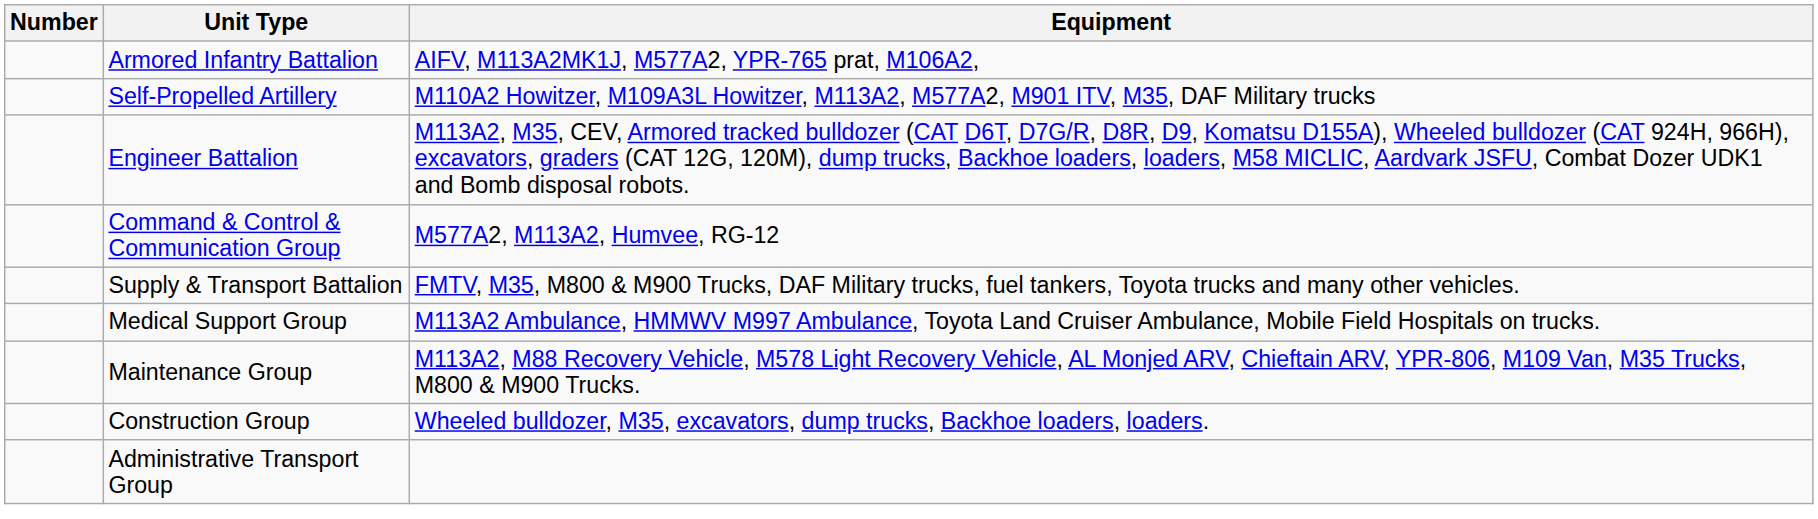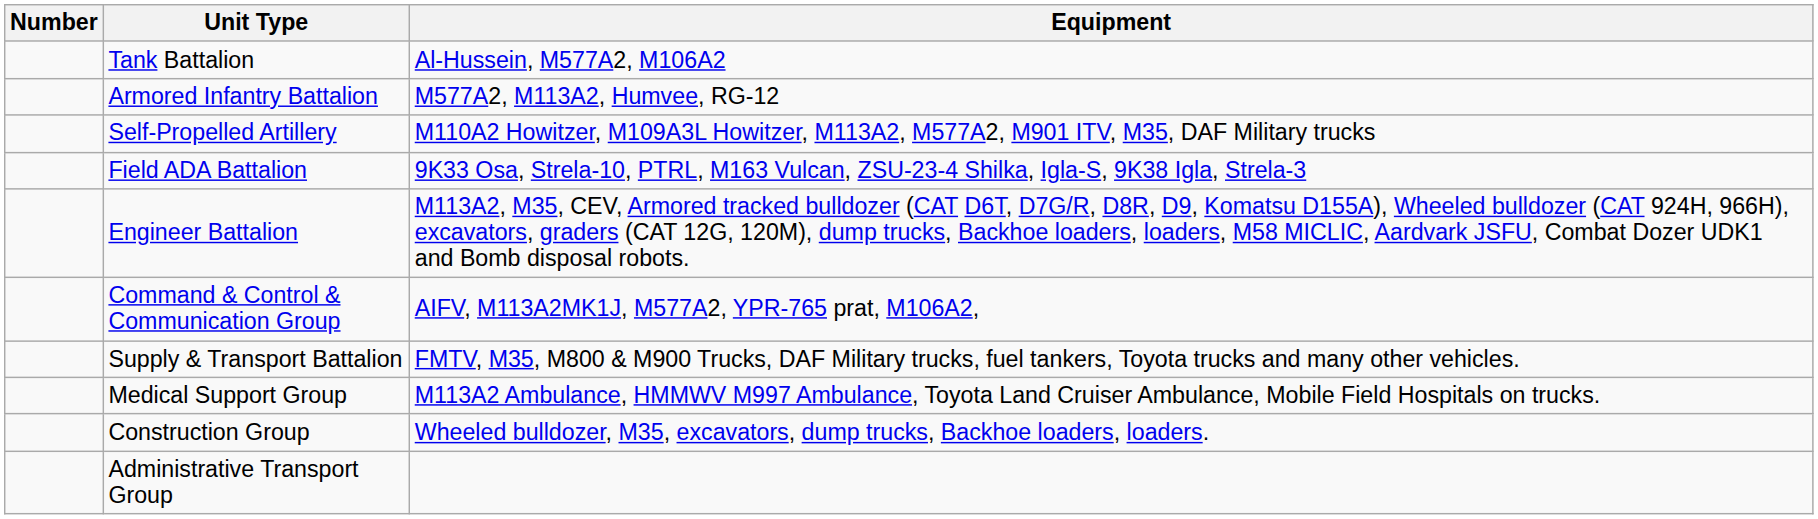+ row: Tank Battalion | Al-Hussein, M577A2, M106A2
Armored Infantry Battalion | Equipment: AIFV, M113A2MK1J, M577A2, YPR-765 prat, M106A2, -> M577A2, M113A2, Humvee, RG-12
+ row: Field ADA Battalion | 9K33 Osa, Strela-10, PTRL, M163 Vulcan, ZSU-23-4 Shilka, Igla-S, 9K38 Igla, Strela-3
Command & Control & Communication Group | Equipment: M577A2, M113A2, Humvee, RG-12 -> AIFV, M113A2MK1J, M577A2, YPR-765 prat, M106A2,
- row: Maintenance Group | M113A2, M88 Recovery Vehicle, M578 Light Recovery Vehicle, AL Monjed ARV, Chieftain ARV, YPR-806, M109 Van, M35 Trucks, M800 & M900 Trucks.
